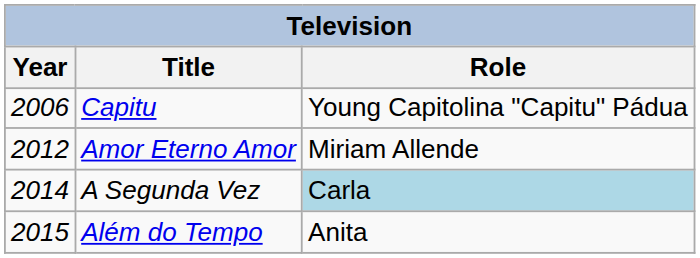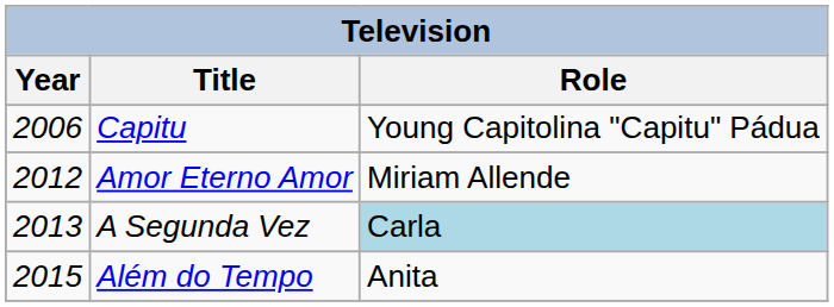A Segunda Vez | Year: 2014 -> 2013
